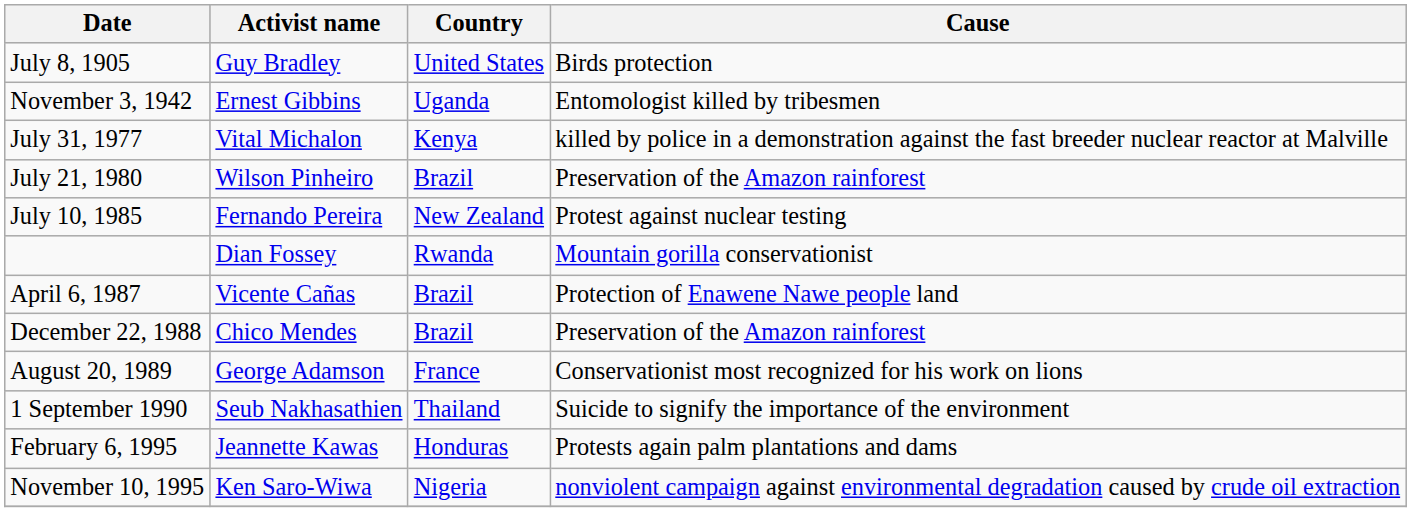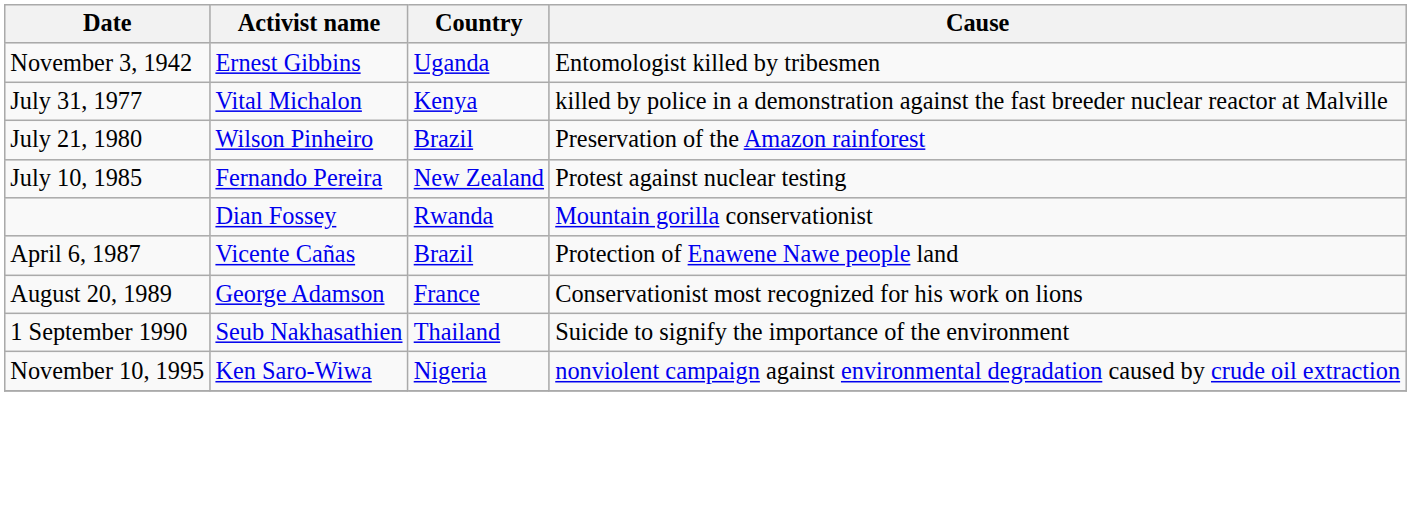- row: July 8, 1905 | Guy Bradley | United States | Birds protection
- row: December 22, 1988 | Chico Mendes | Brazil | Preservation of the Amazon rainforest
- row: February 6, 1995 | Jeannette Kawas | Honduras | Protests again palm plantations and dams
